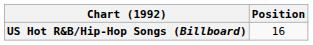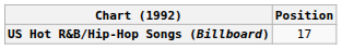US Hot R&B/Hip-Hop Songs (Billboard) | Position: 16 -> 17
